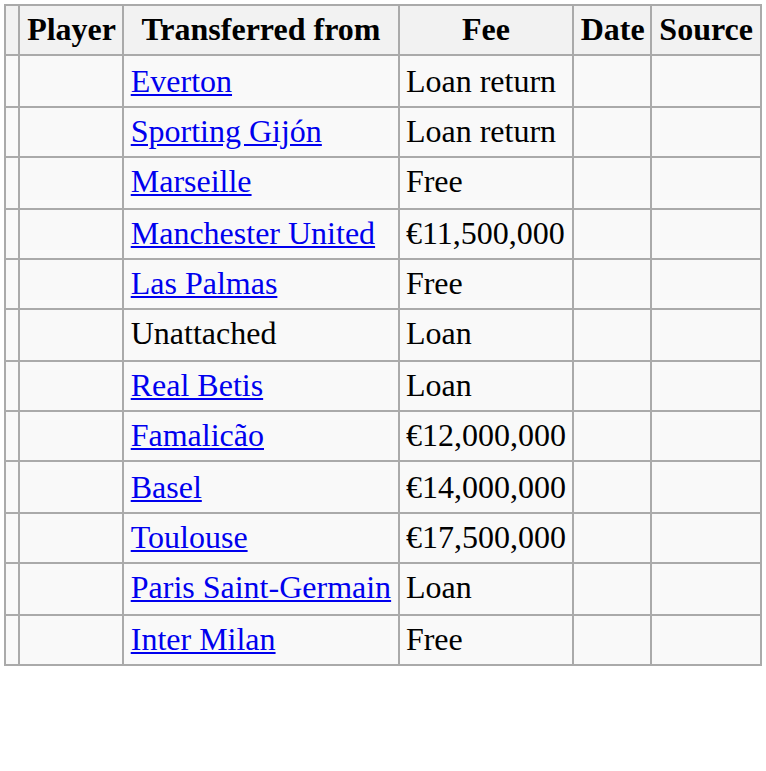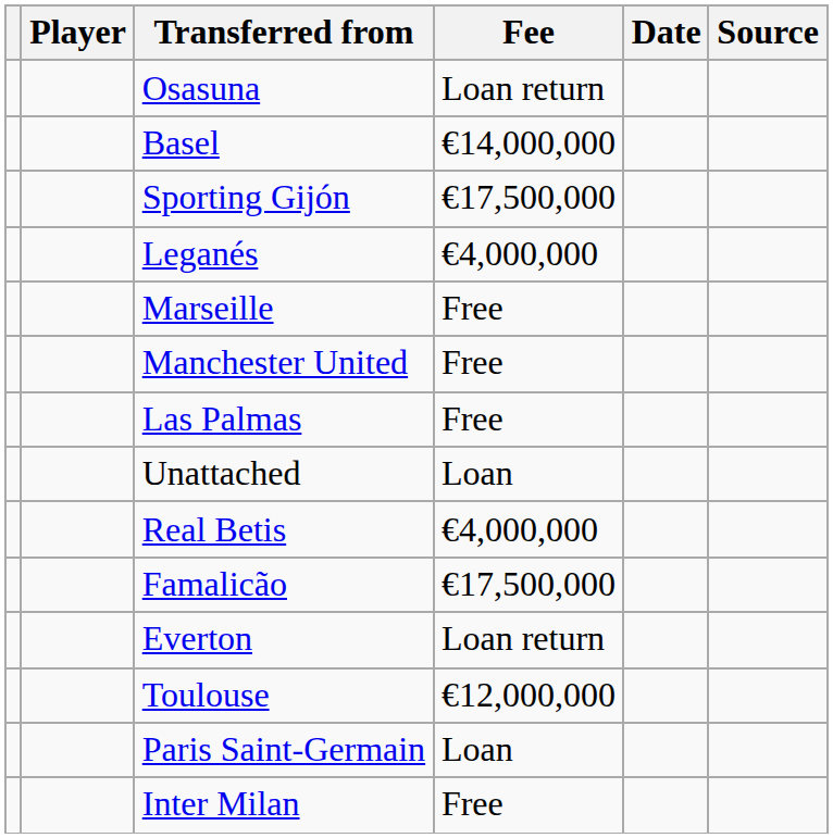+ row: Osasuna | Loan return
rows swapped: Everton <-> Basel
Sporting Gijón | Fee: Loan return -> €17,500,000
+ row: Leganés | €4,000,000
Manchester United | Fee: €11,500,000 -> Free
Real Betis | Fee: Loan -> €4,000,000
Famalicão | Fee: €12,000,000 -> €17,500,000
Toulouse | Fee: €17,500,000 -> €12,000,000
